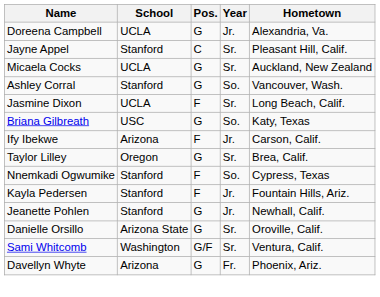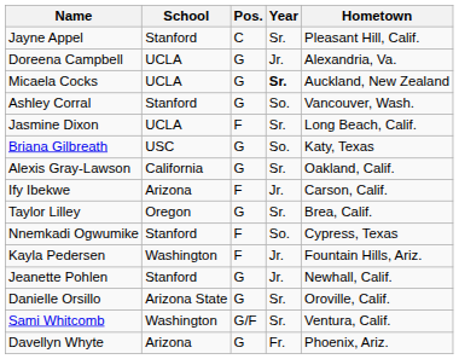rows swapped: Jayne Appel <-> Doreena Campbell
Micaela Cocks | Year: normal -> bold
+ row: Alexis Gray-Lawson | California | G | Sr. | Oakland, Calif.
Kayla Pedersen | School: Stanford -> Washington
